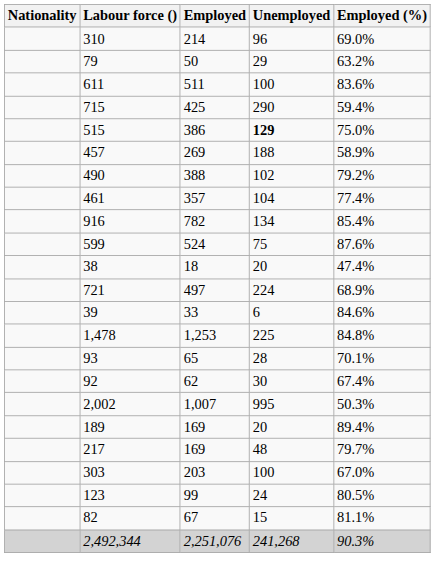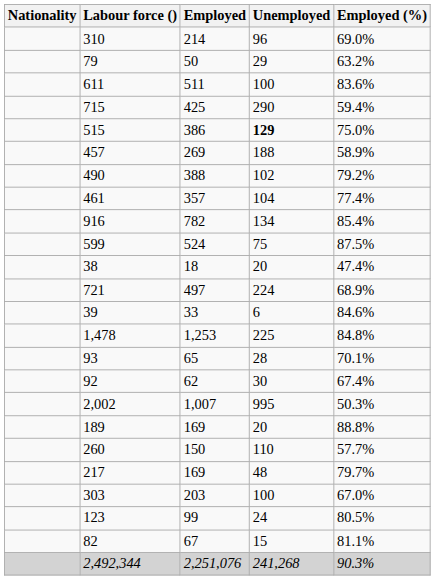599 | Employed (%): 87.6% -> 87.5%
189 | Employed (%): 89.4% -> 88.8%
+ row: 260 | 150 | 110 | 57.7%
